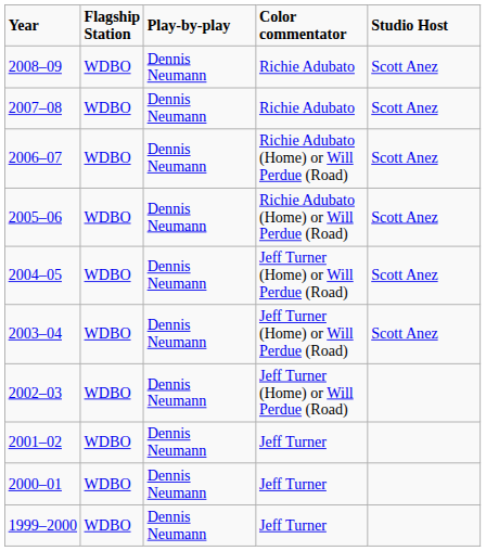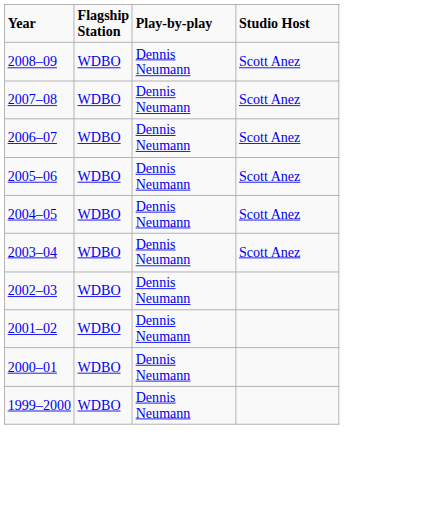- column: Color commentator | Richie Adubato | Richie Adubato | Richie Adubato (Home) or Will Perdue (Road) | Richie Adubato (Home) or Will Perdue (Road) | Jeff Turner (Home) or Will Perdue (Road) | Jeff Turner (Home) or Will Perdue (Road) | Jeff Turner (Home) or Will Perdue (Road) | Jeff Turner | Jeff Turner | Jeff Turner
